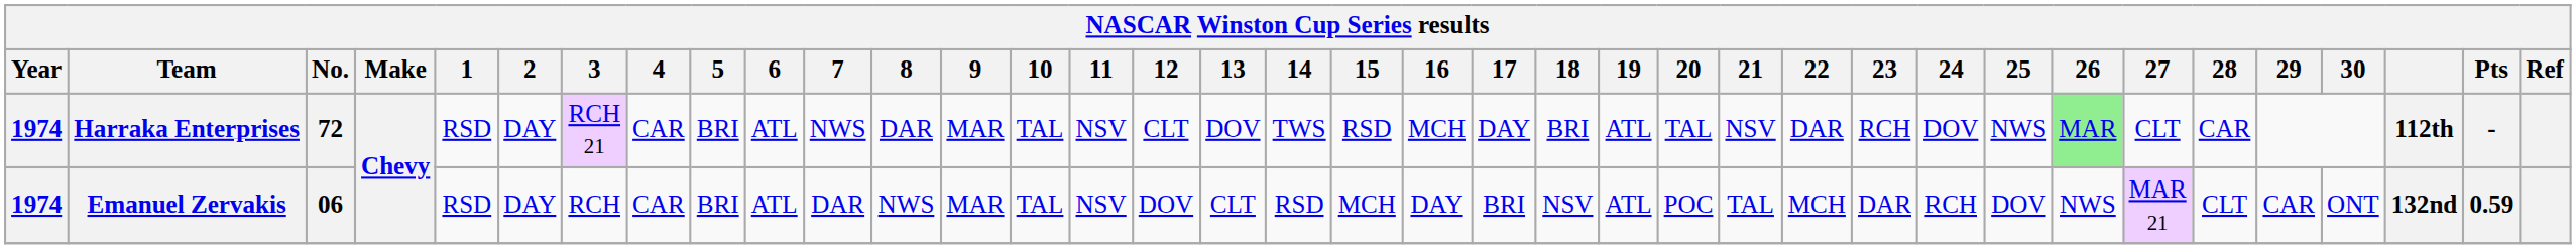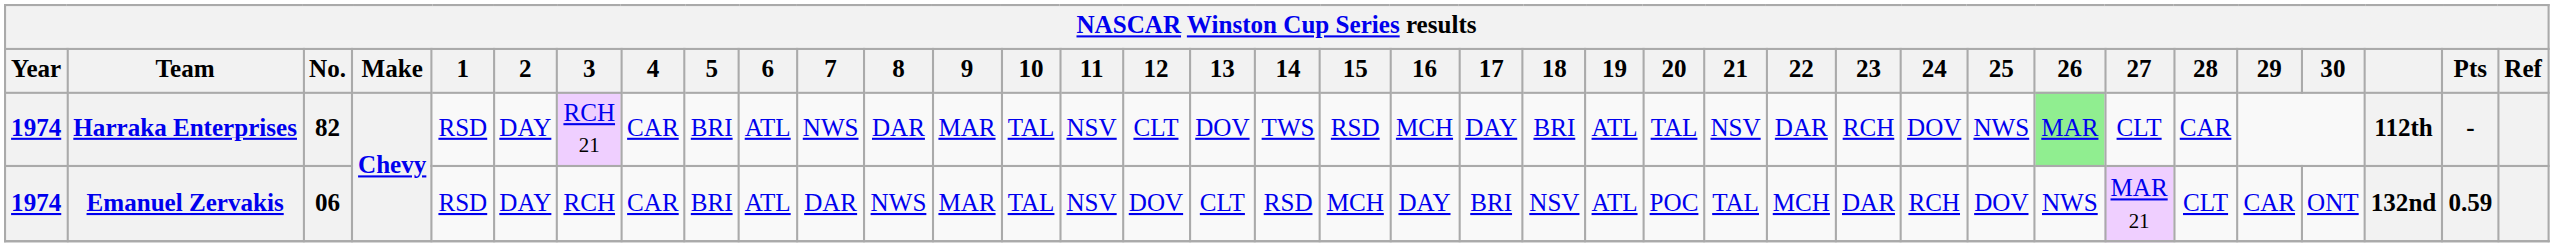Harraka Enterprises | No.: 72 -> 82
